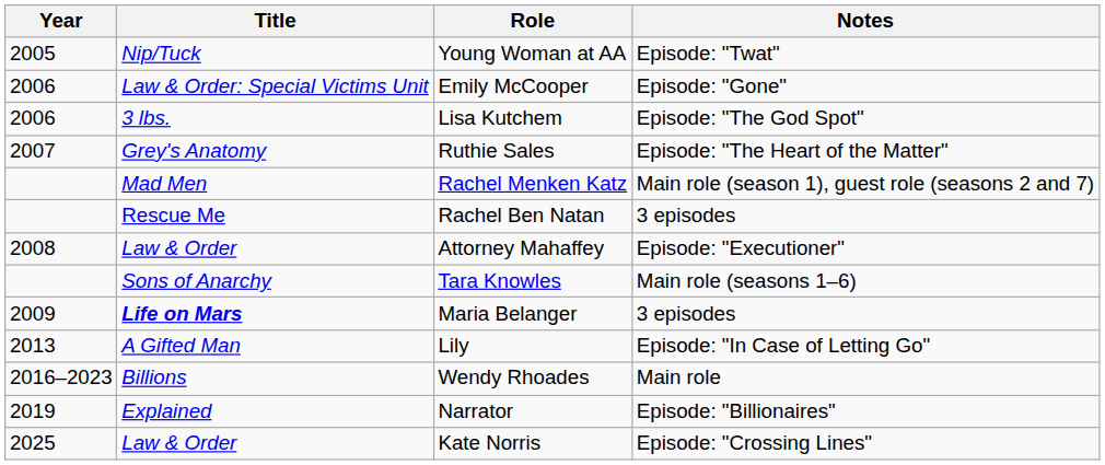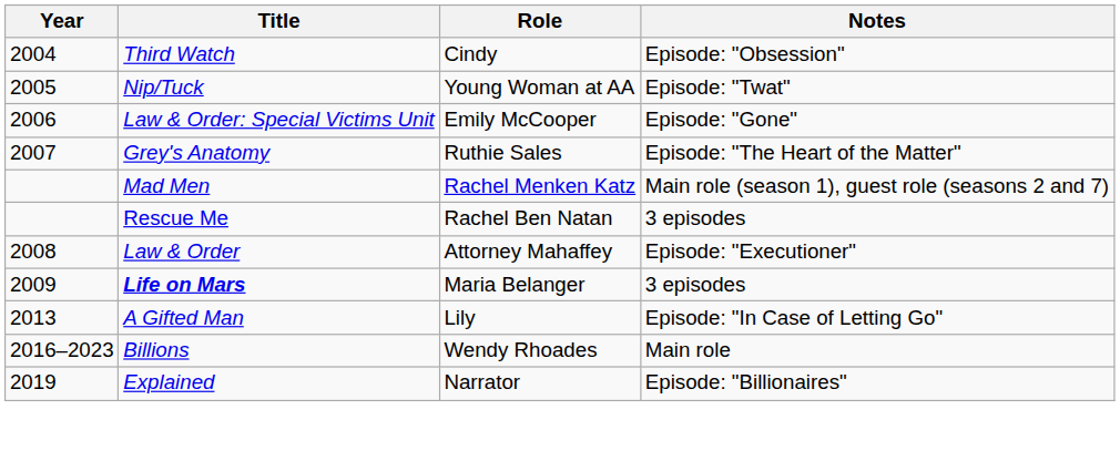+ row: 2004 | Third Watch | Cindy | Episode: "Obsession"
- row: 2006 | 3 lbs. | Lisa Kutchem | Episode: "The God Spot"
- row: Sons of Anarchy | Tara Knowles | Main role (seasons 1–6)
- row: 2025 | Law & Order | Kate Norris | Episode: "Crossing Lines"
